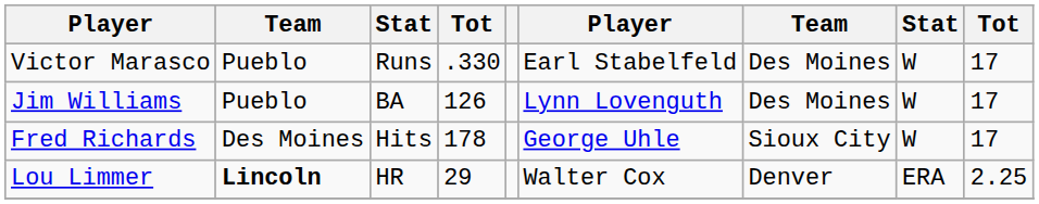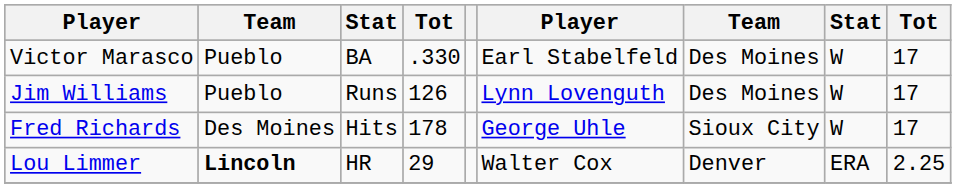Victor Marasco | column 3: Runs -> BA
Jim Williams | column 3: BA -> Runs
